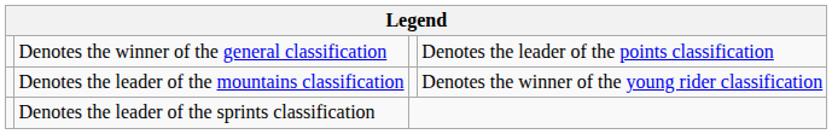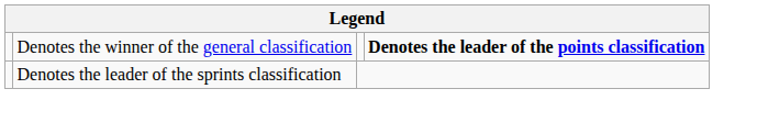Denotes the winner of the general classification | column 4: normal -> bold
- row: Denotes the leader of the mountains classification | Denotes the winner of the young rider classification
